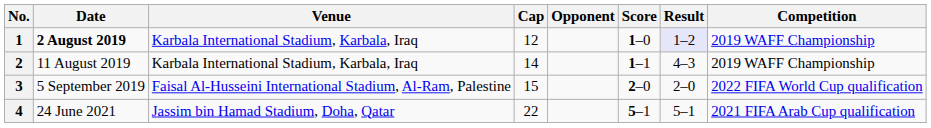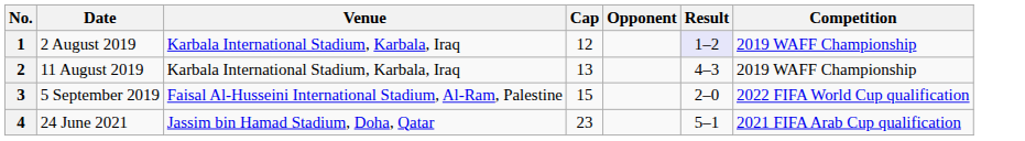- column: Score | 1–0 | 1–1 | 2–0 | 5–1
1 | Date: bold -> normal
2 | Cap: 14 -> 13
4 | Cap: 22 -> 23
